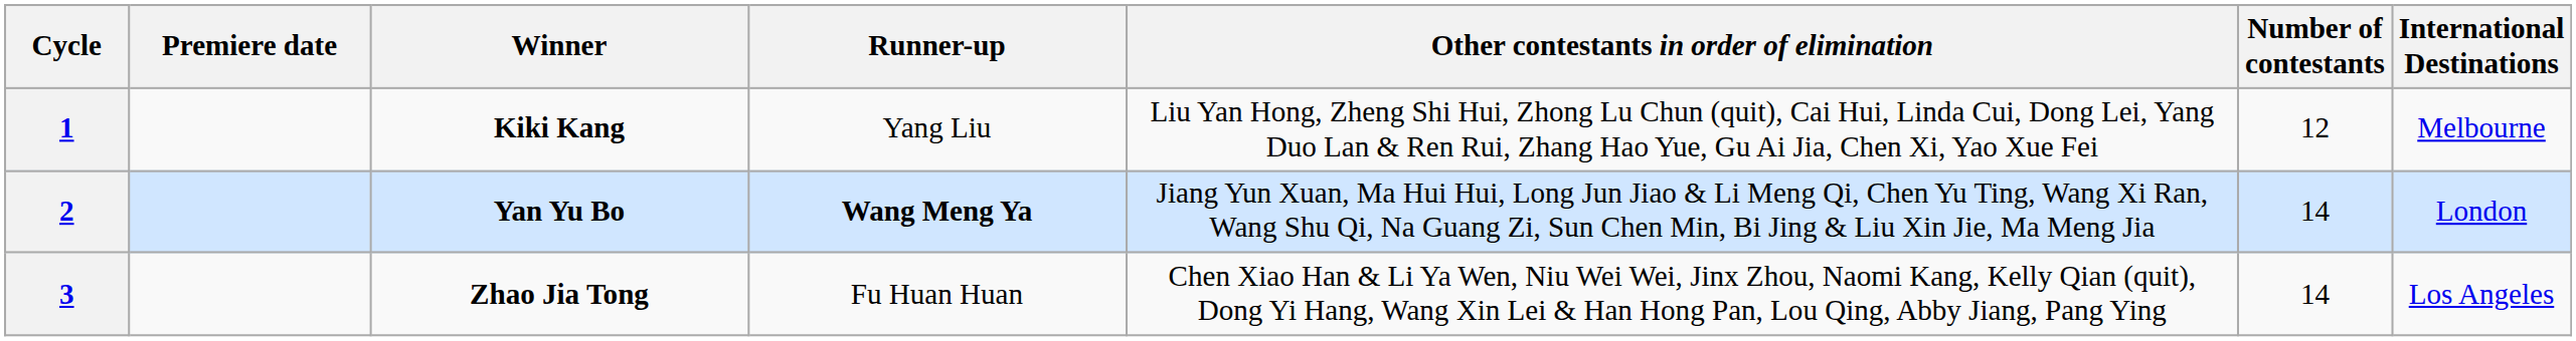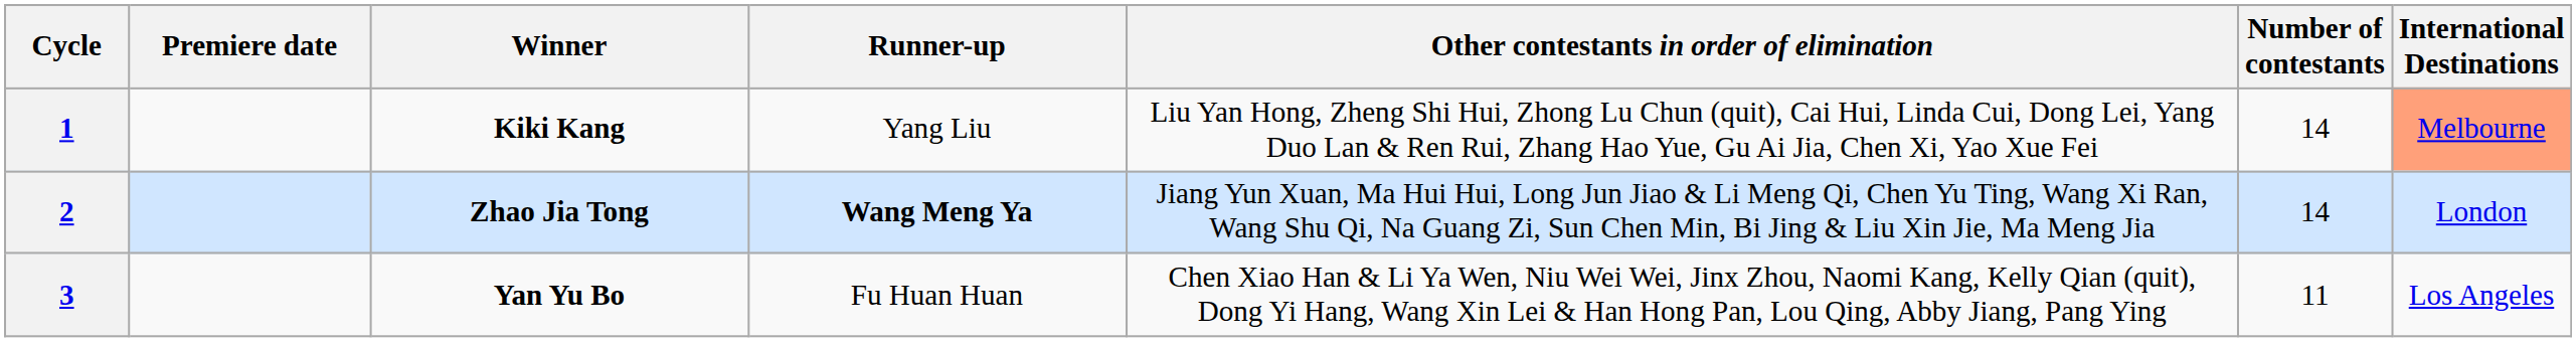1 | Number of contestants: 12 -> 14
1 | International Destinations: no background -> lightsalmon background
2 | Winner: Yan Yu Bo -> Zhao Jia Tong
3 | Winner: Zhao Jia Tong -> Yan Yu Bo
3 | Number of contestants: 14 -> 11
